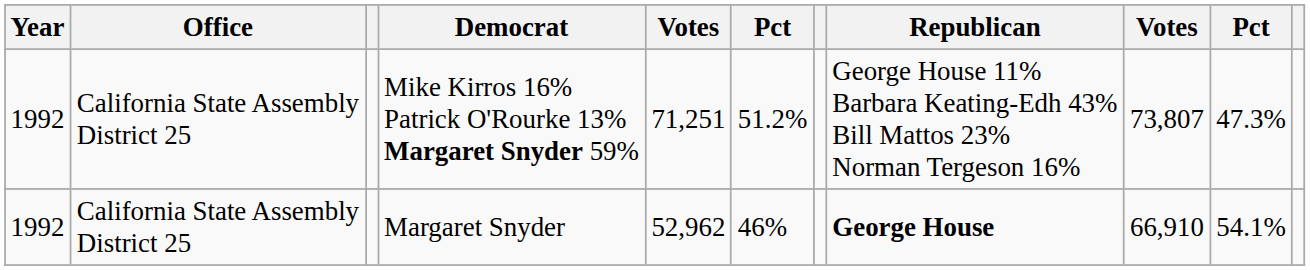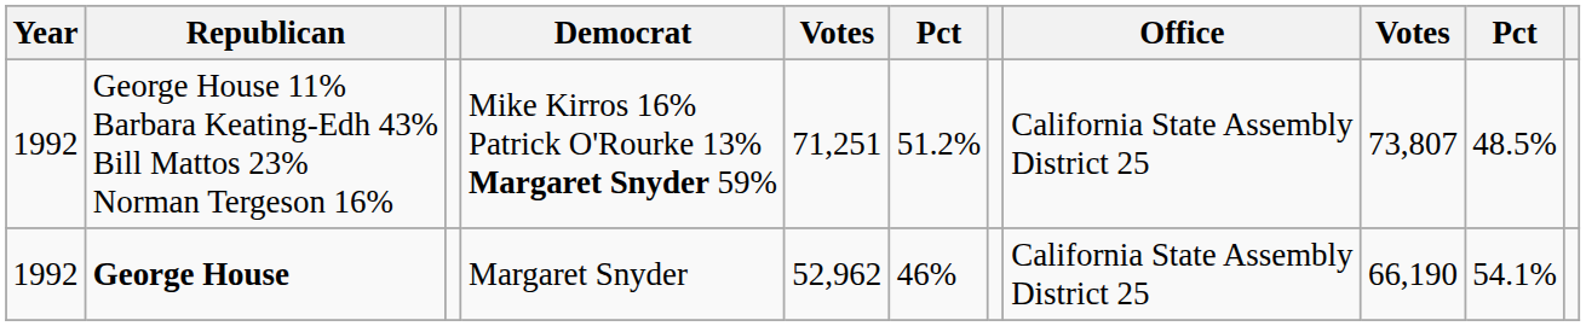columns swapped: Office <-> Republican
Mike Kirros 16% Patrick O'Rourke 13% Margaret Snyder 59% | column 10: 47.3% -> 48.5%
Margaret Snyder | column 9: 66,910 -> 66,190
